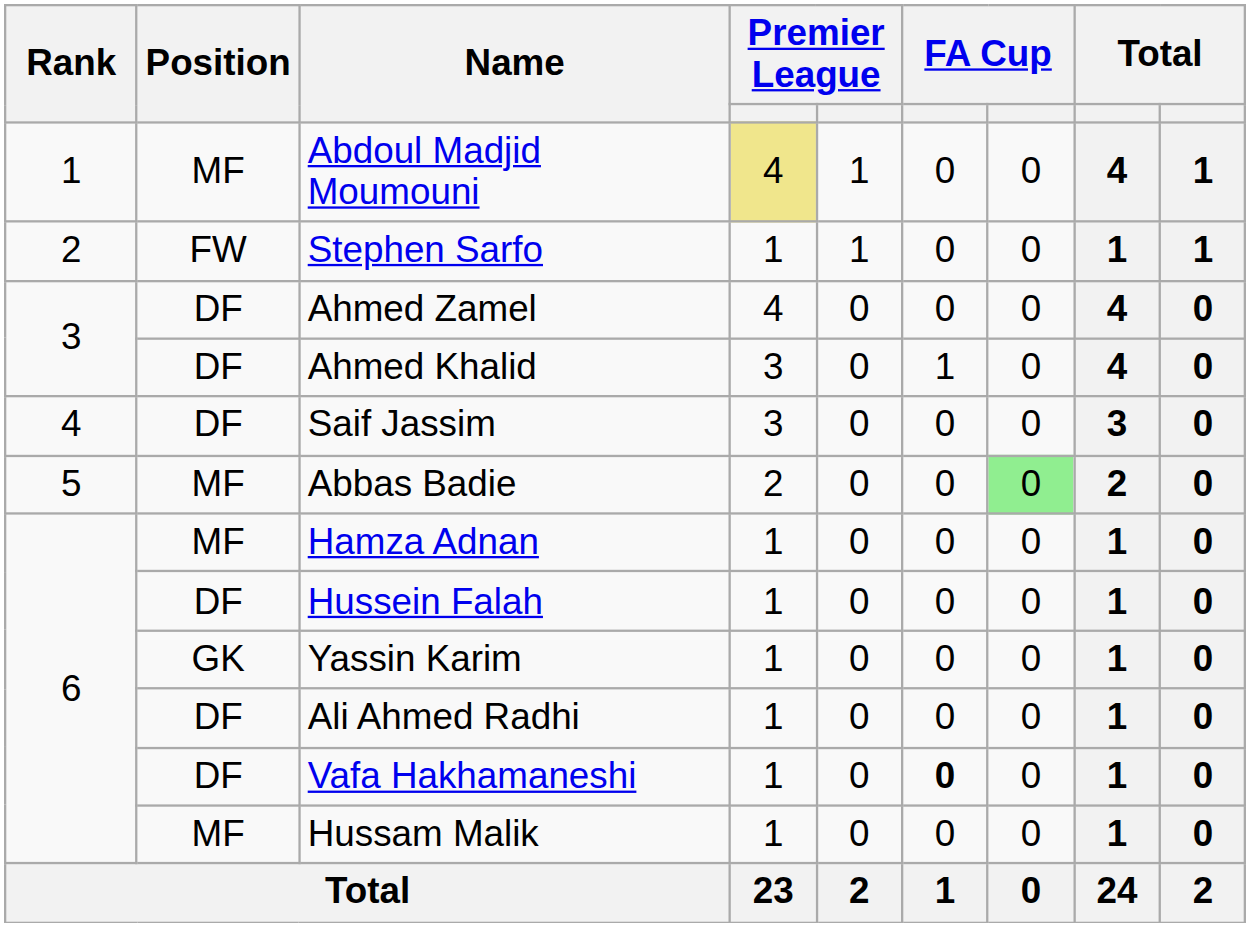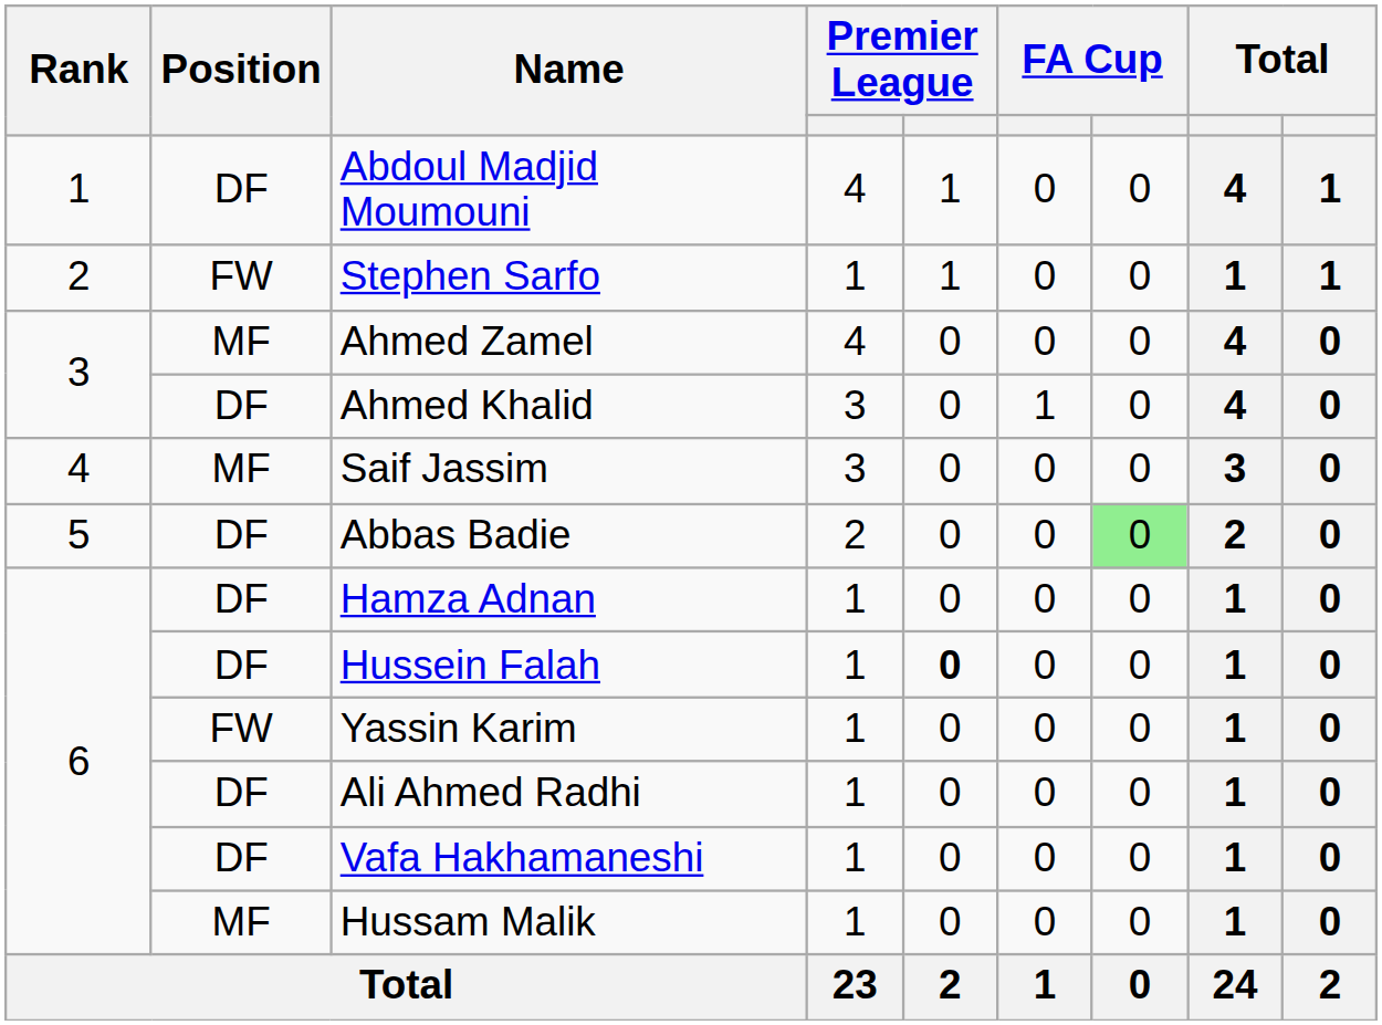Abdoul Madjid Moumouni | Position: MF -> DF
Abdoul Madjid Moumouni | column 4: khaki background -> no background
Ahmed Zamel | Position: DF -> MF
Saif Jassim | Position: DF -> MF
Abbas Badie | Position: MF -> DF
Hamza Adnan | Position: MF -> DF
Hussein Falah | column 5: normal -> bold
Yassin Karim | Position: GK -> FW
Vafa Hakhamaneshi | column 6: bold -> normal
